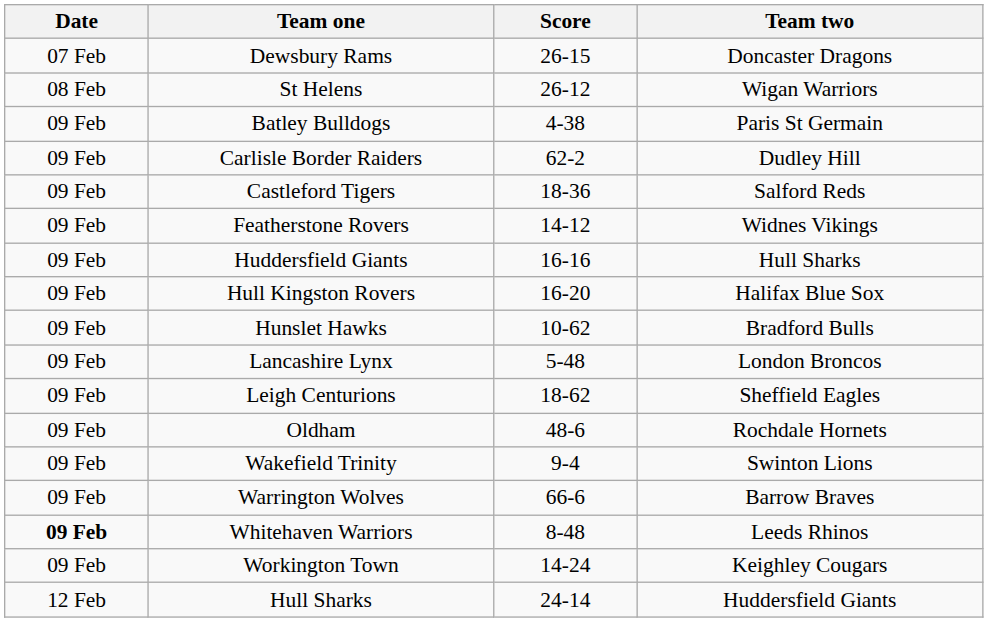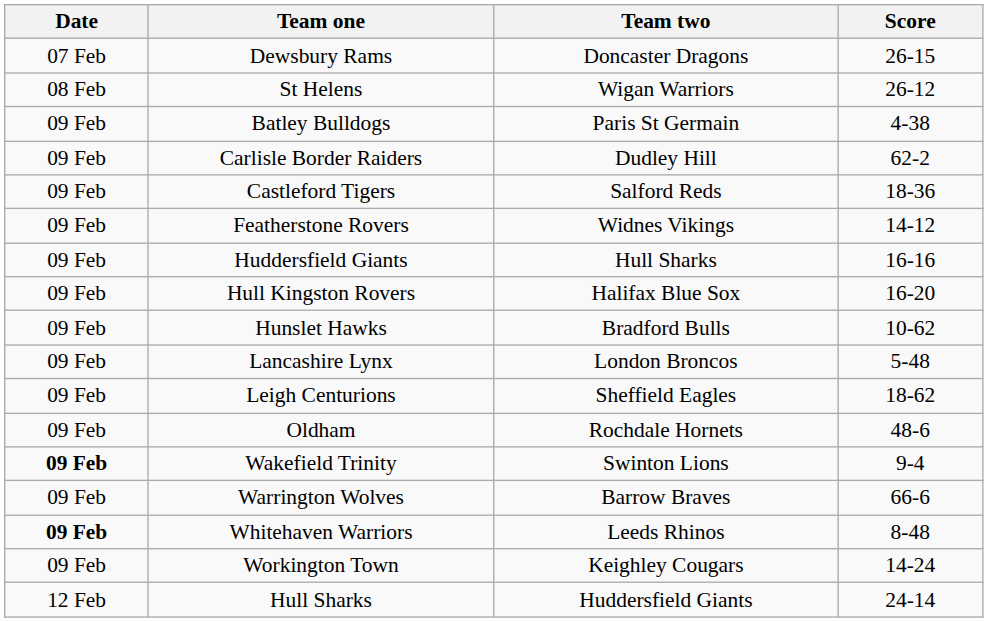columns swapped: Team two <-> Score
Wakefield Trinity | Date: normal -> bold
